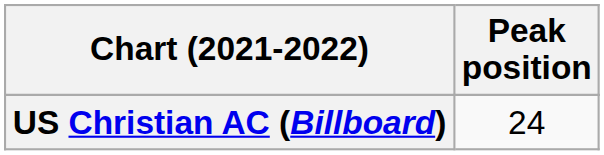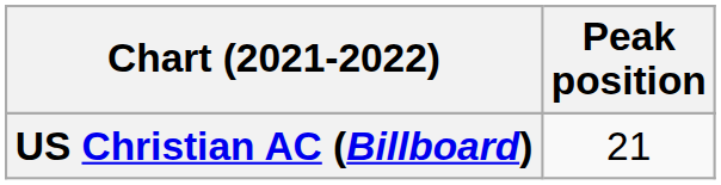US Christian AC (Billboard) | Peak position: 24 -> 21
